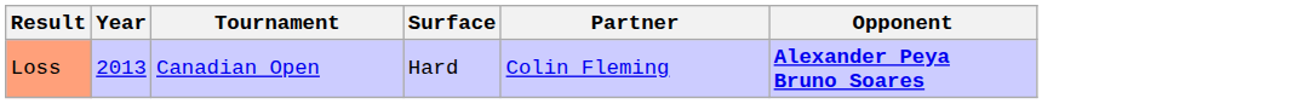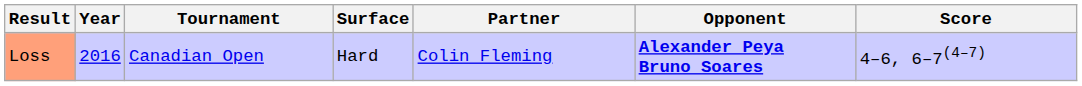+ column: Score | 4–6, 6–7(4–7)
Loss | Year: 2013 -> 2016
